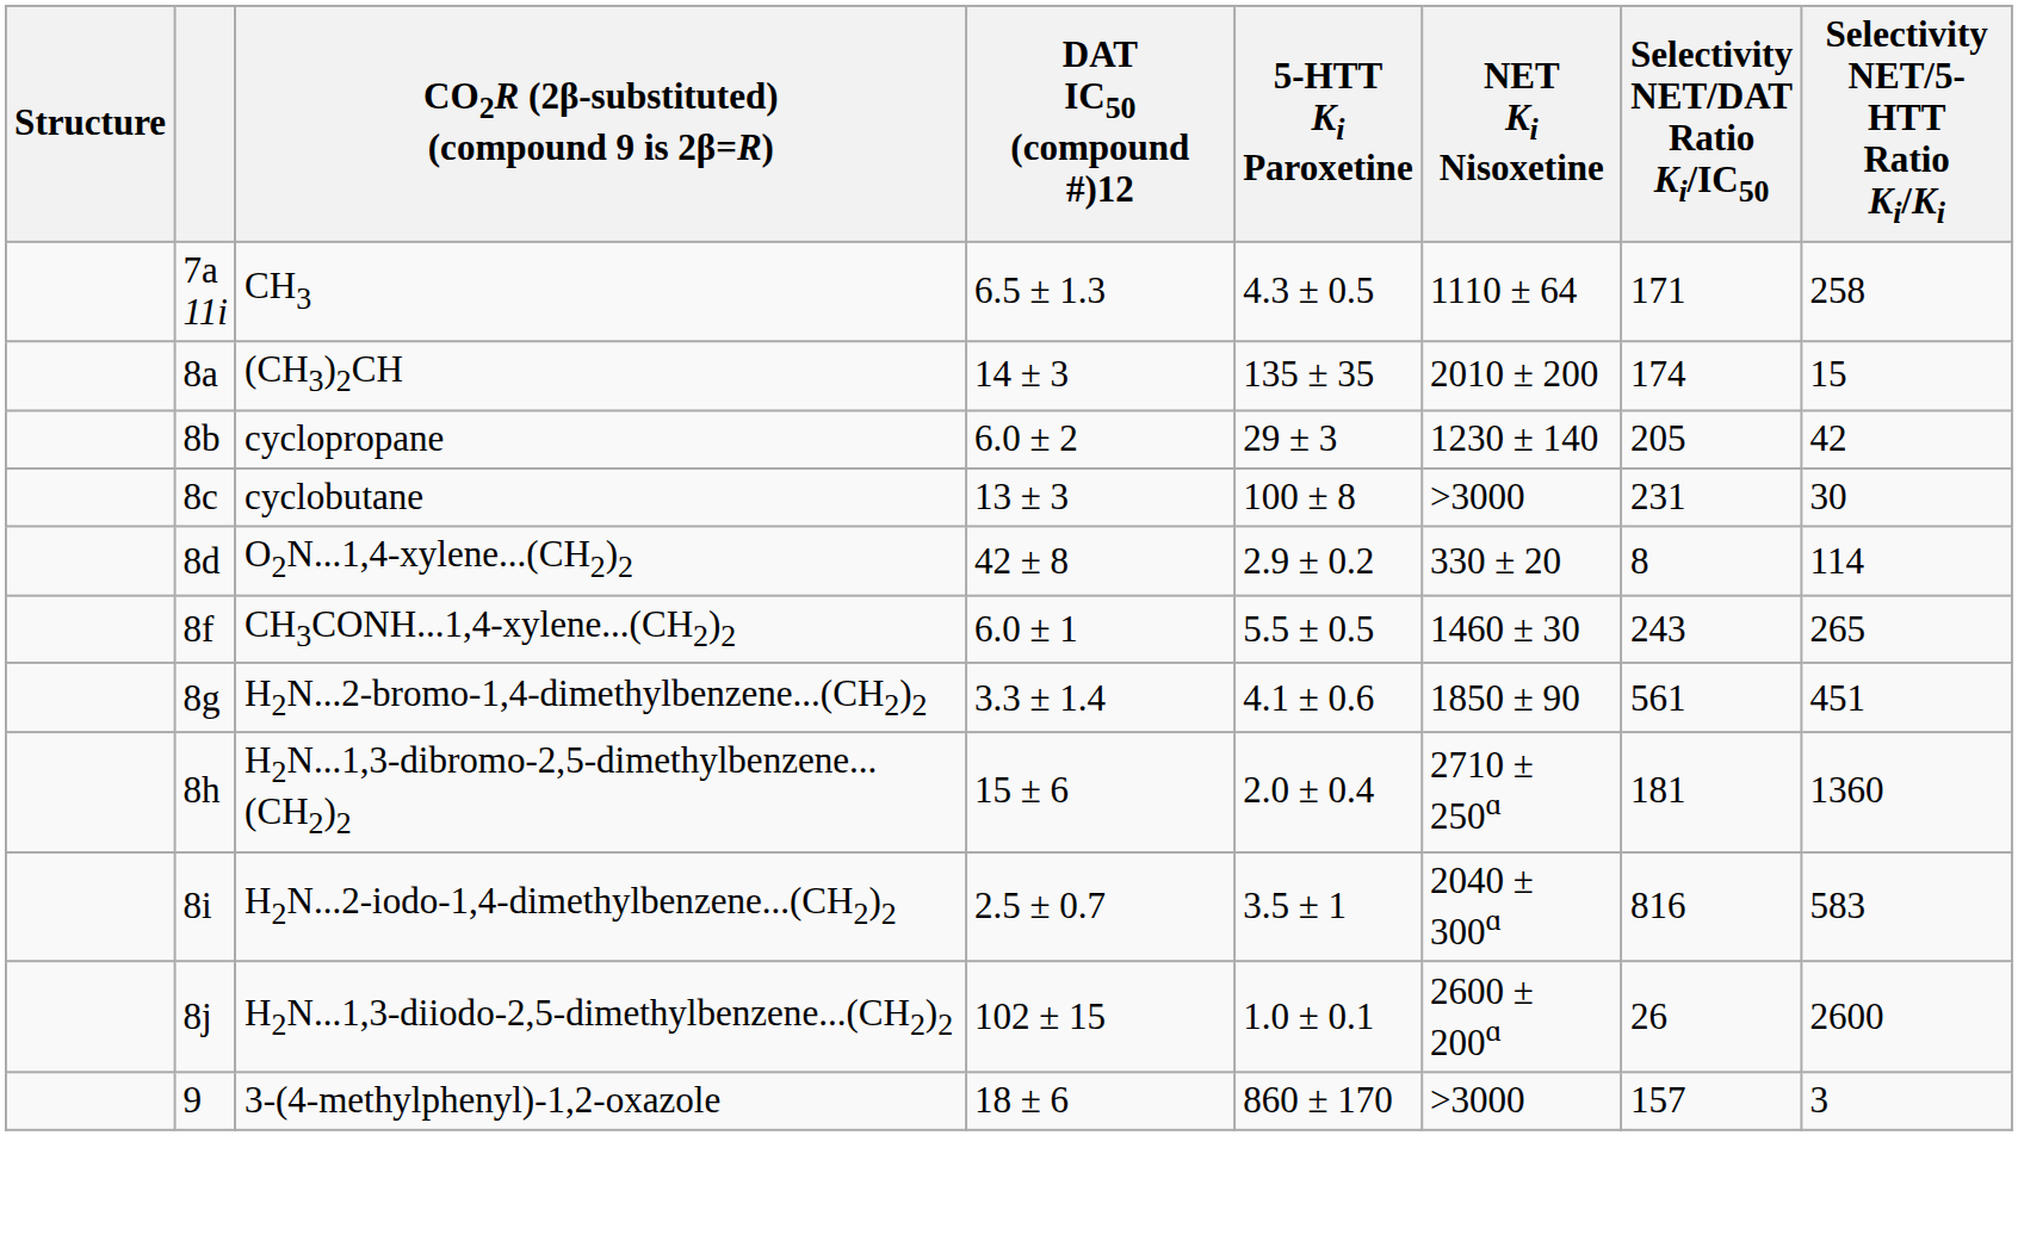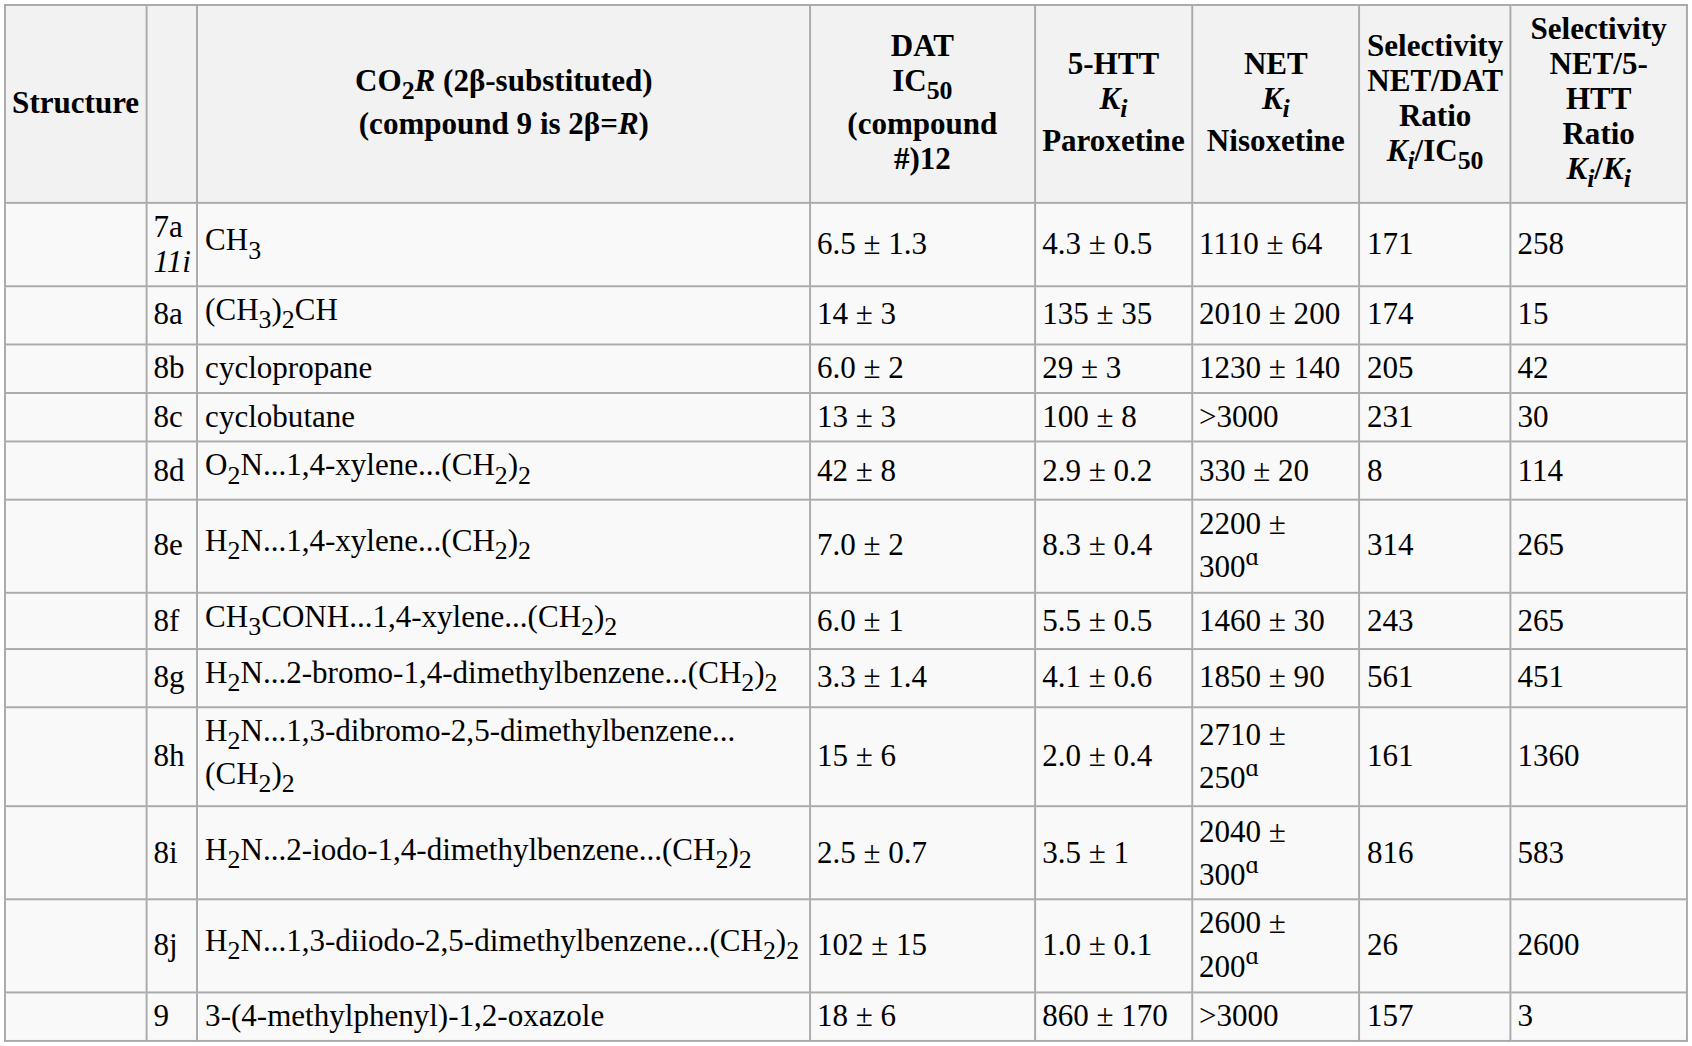+ row: 8e | H2N...1,4-xylene...(CH2)2 | 7.0 ± 2 | 8.3 ± 0.4 | 2200 ± 300ɑ | 314 | 265
H2N...1,3-dibromo-2,5-dimethylbenzene...(CH2)2 | Selectivity NET/DAT Ratio Ki/IC50: 181 -> 161
